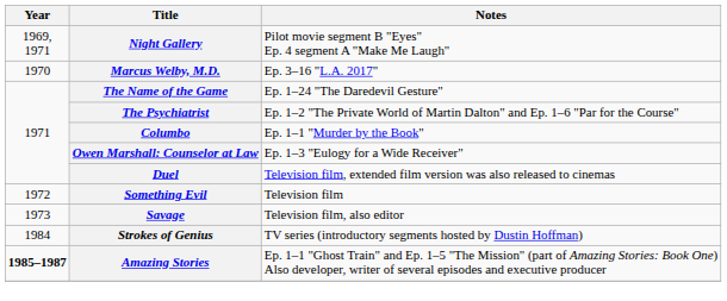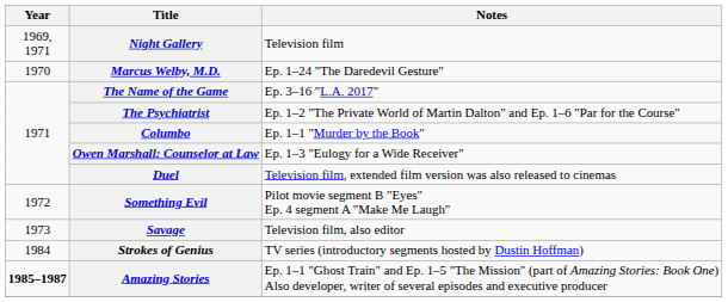Night Gallery | Notes: Pilot movie segment B "Eyes" Ep. 4 segment A "Make Me Laugh" -> Television film
Marcus Welby, M.D. | Notes: Ep. 3–16 "L.A. 2017" -> Ep. 1–24 "The Daredevil Gesture"
The Name of the Game | Notes: Ep. 1–24 "The Daredevil Gesture" -> Ep. 3–16 "L.A. 2017"
Something Evil | Notes: Television film -> Pilot movie segment B "Eyes" Ep. 4 segment A "Make Me Laugh"
